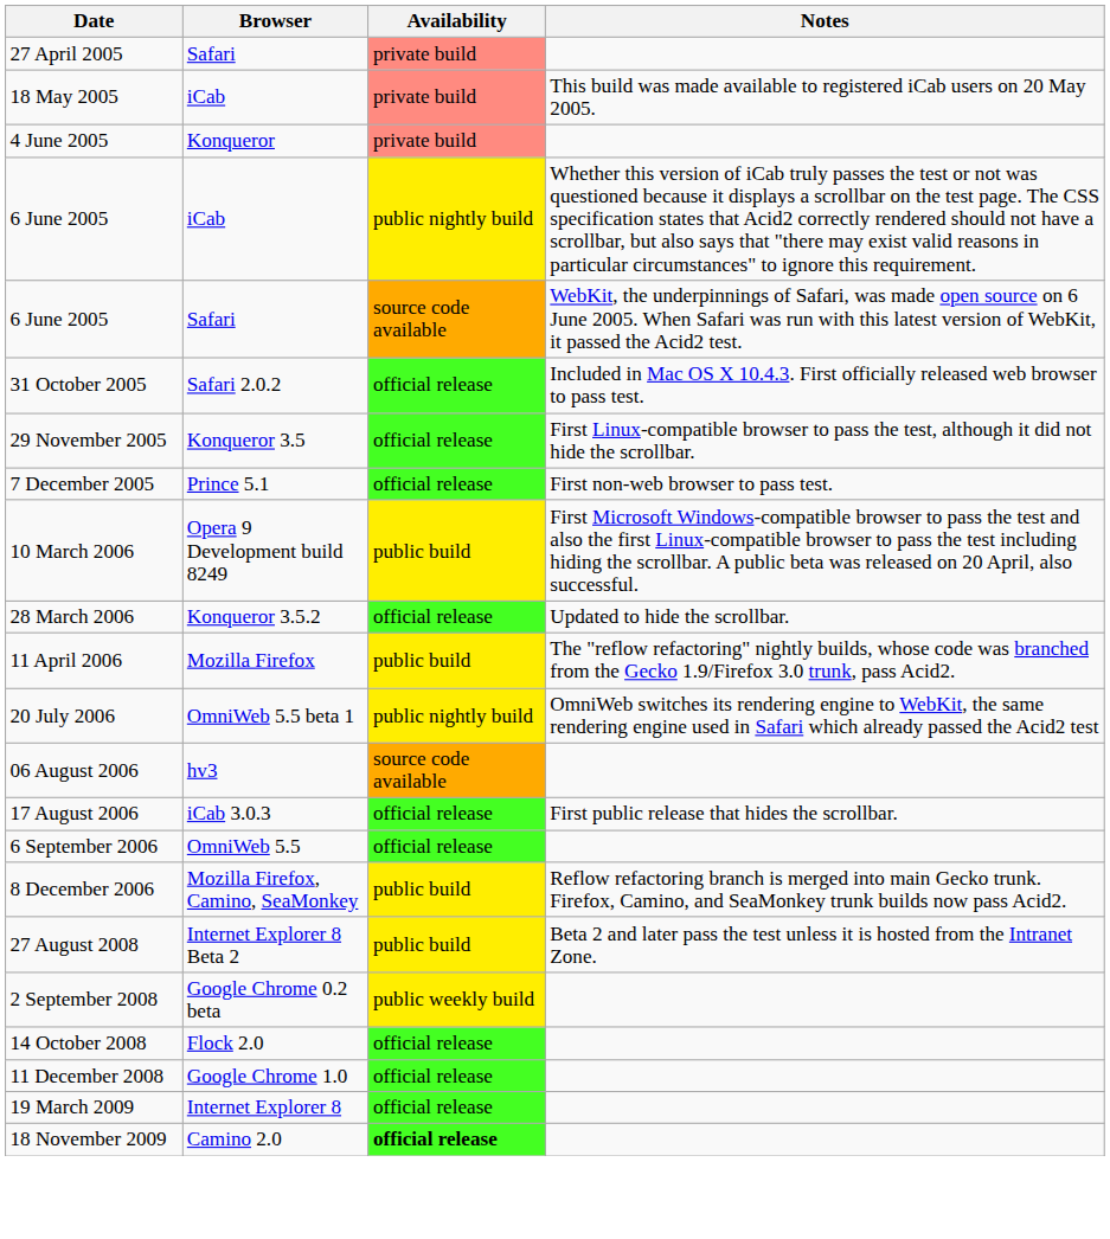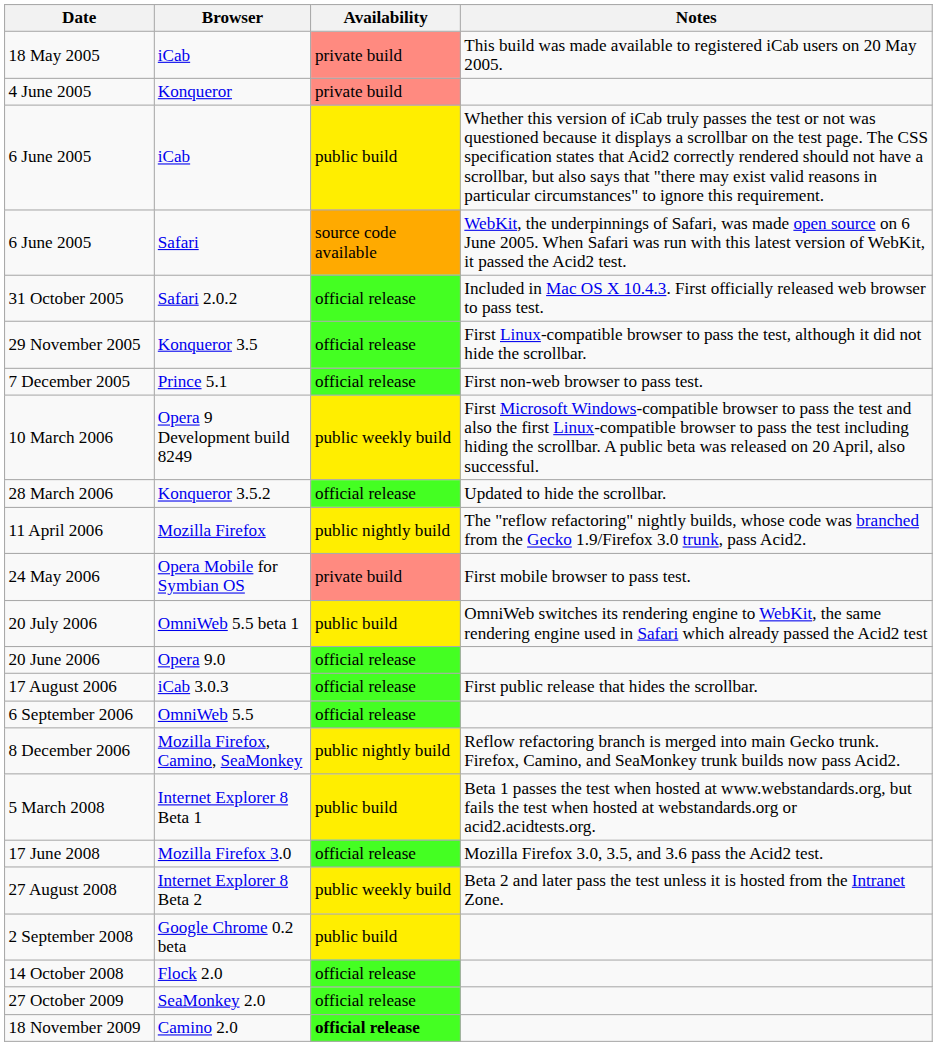- row: 27 April 2005 | Safari | private build
6 June 2005 / iCab | Availability: public nightly build -> public build
10 March 2006 | Availability: public build -> public weekly build
11 April 2006 | Availability: public build -> public nightly build
+ row: 24 May 2006 | Opera Mobile for Symbian OS | private build | First mobile browser to pass test.
20 July 2006 | Availability: public nightly build -> public build
+ row: 20 June 2006 | Opera 9.0 | official release
- row: 06 August 2006 | hv3 | source code available
8 December 2006 | Availability: public build -> public nightly build
+ row: 5 March 2008 | Internet Explorer 8 Beta 1 | public build | Beta 1 passes the test when hosted at www.webstandards.org, but fails the test when hosted at webstandards.org or acid2.acidtests.org.
+ row: 17 June 2008 | Mozilla Firefox 3.0 | official release | Mozilla Firefox 3.0, 3.5, and 3.6 pass the Acid2 test.
27 August 2008 | Availability: public build -> public weekly build
2 September 2008 | Availability: public weekly build -> public build
- row: 11 December 2008 | Google Chrome 1.0 | official release
- row: 19 March 2009 | Internet Explorer 8 | official release
+ row: 27 October 2009 | SeaMonkey 2.0 | official release
